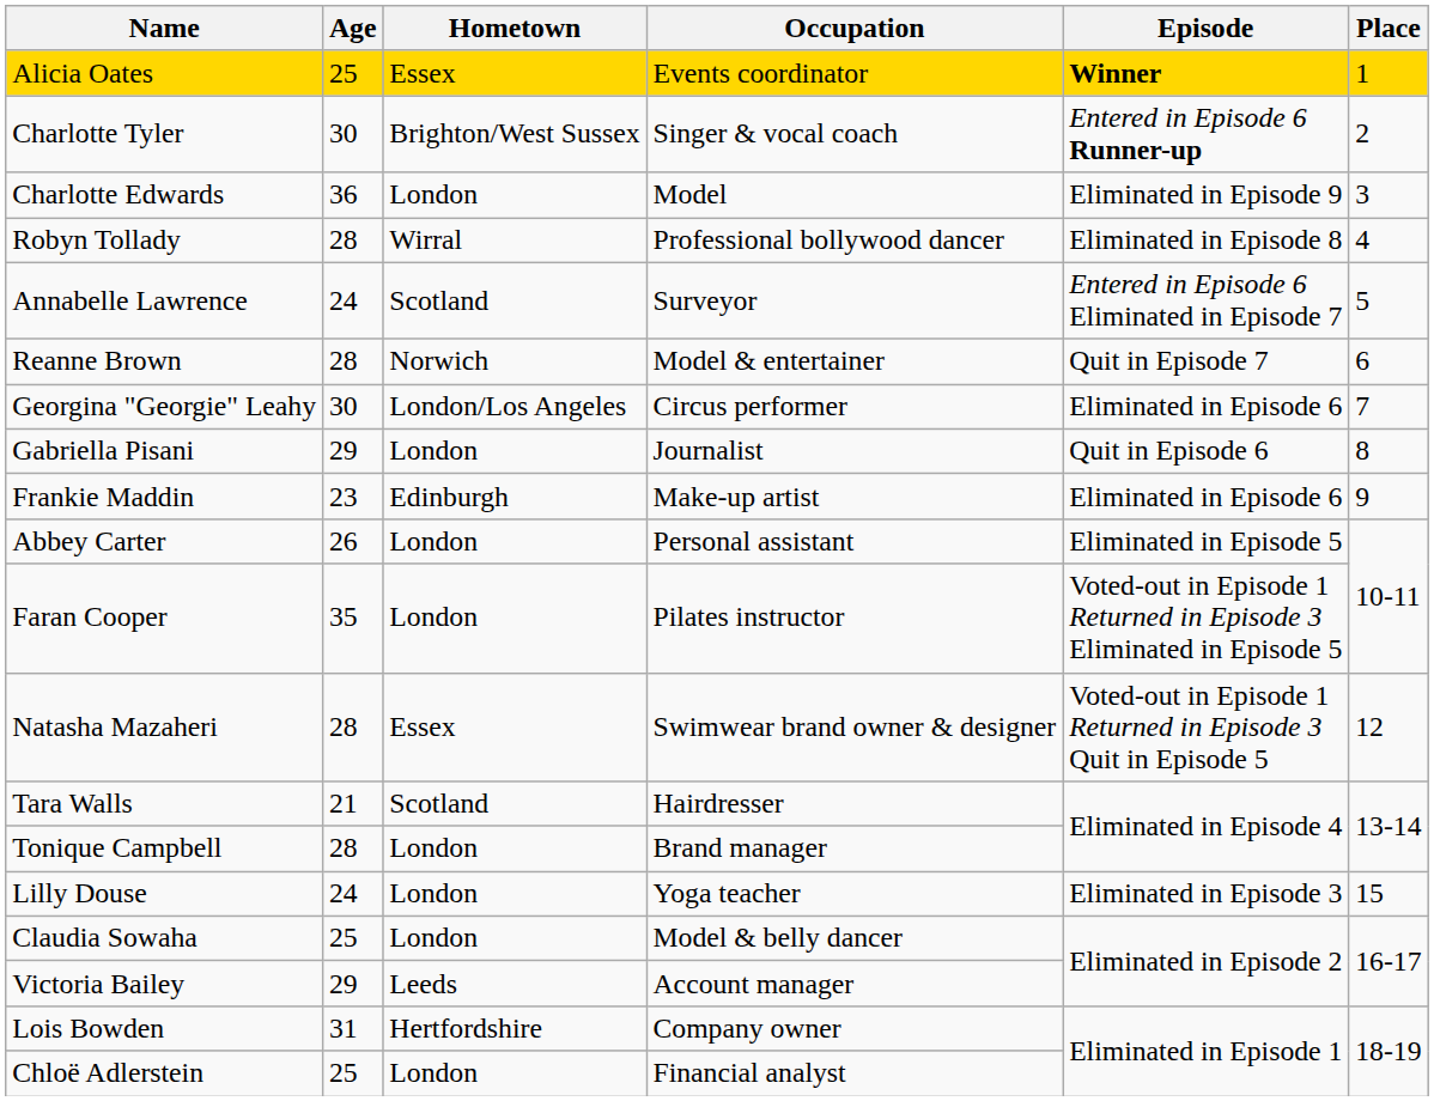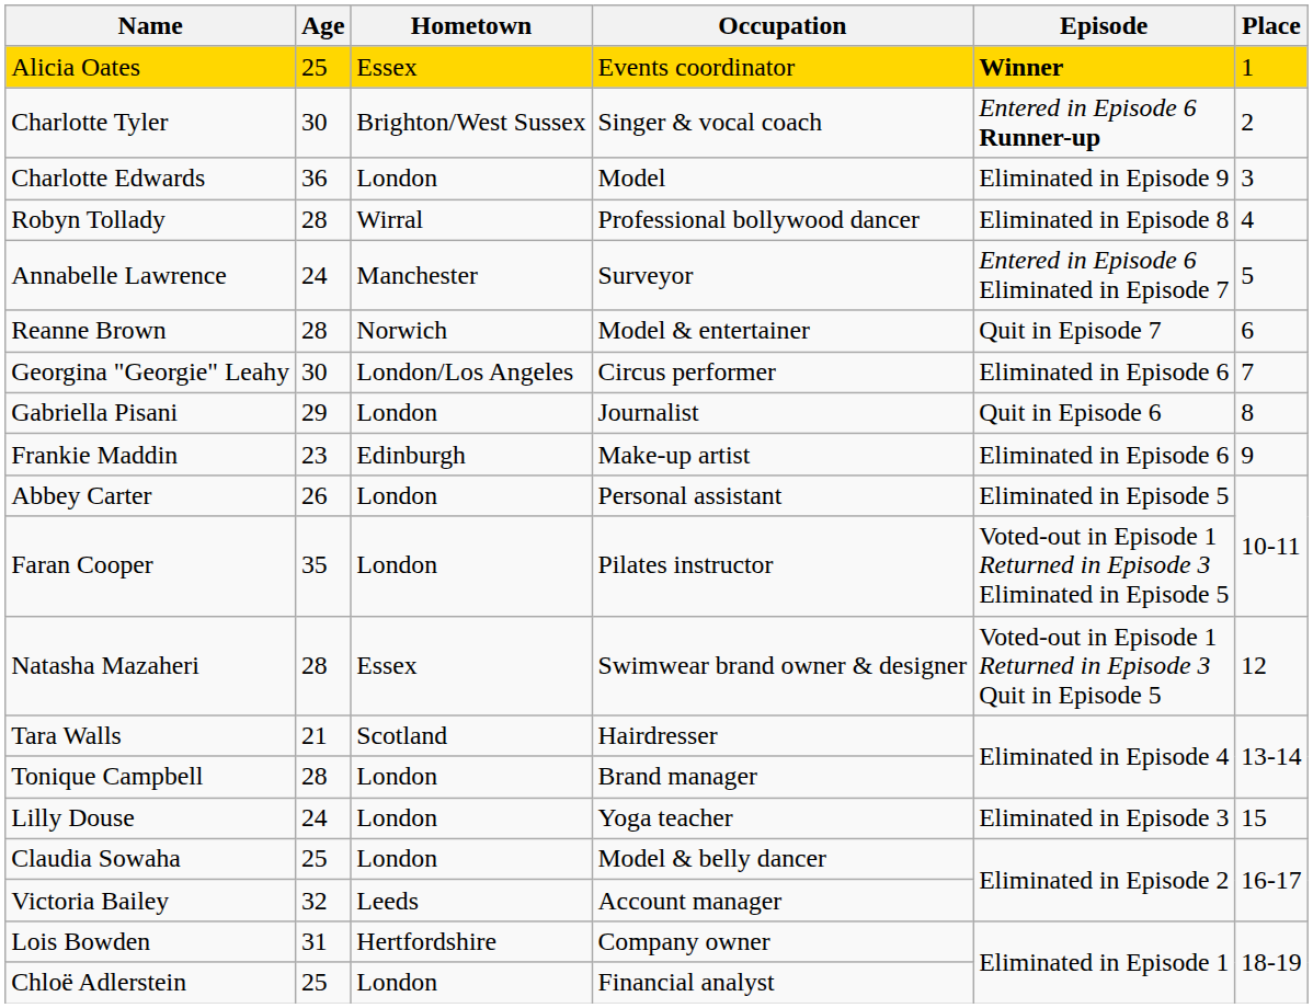Annabelle Lawrence | Hometown: Scotland -> Manchester
Victoria Bailey | Age: 29 -> 32
